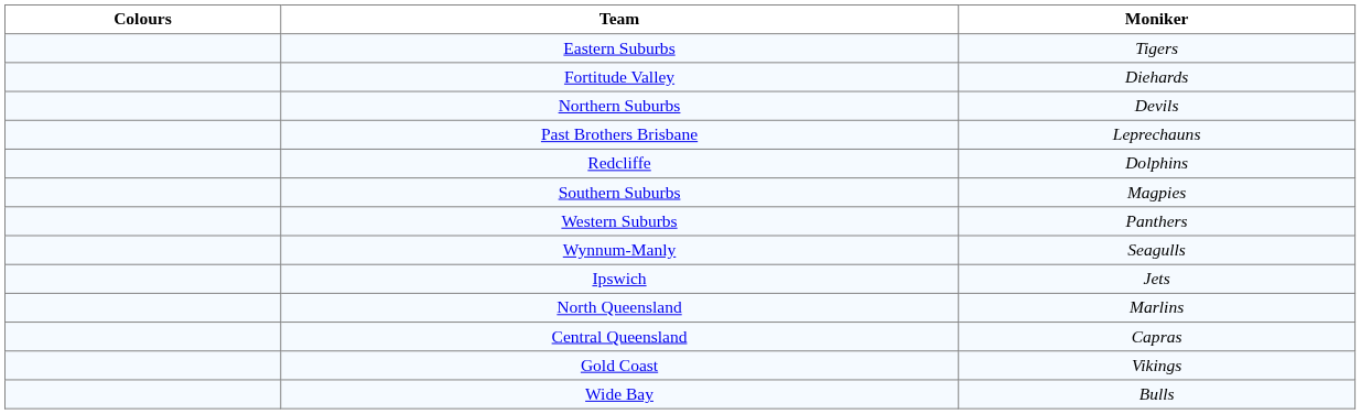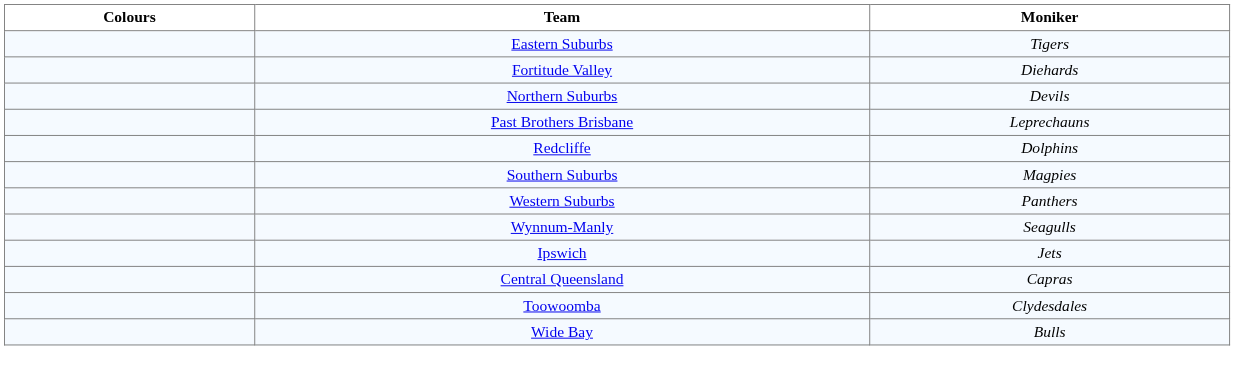- row: North Queensland | Marlins
- row: Gold Coast | Vikings
+ row: Toowoomba | Clydesdales
